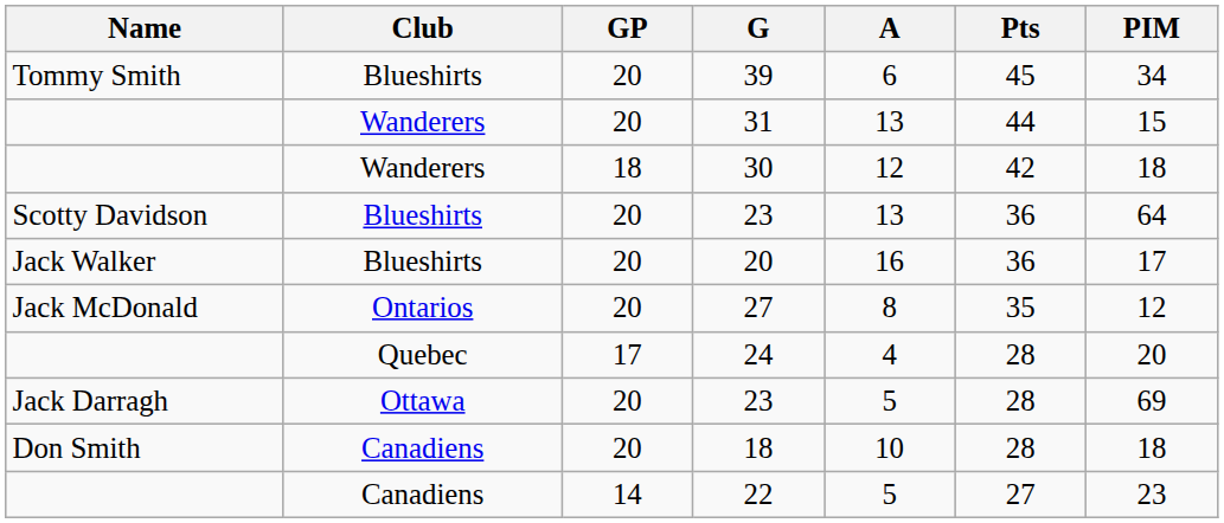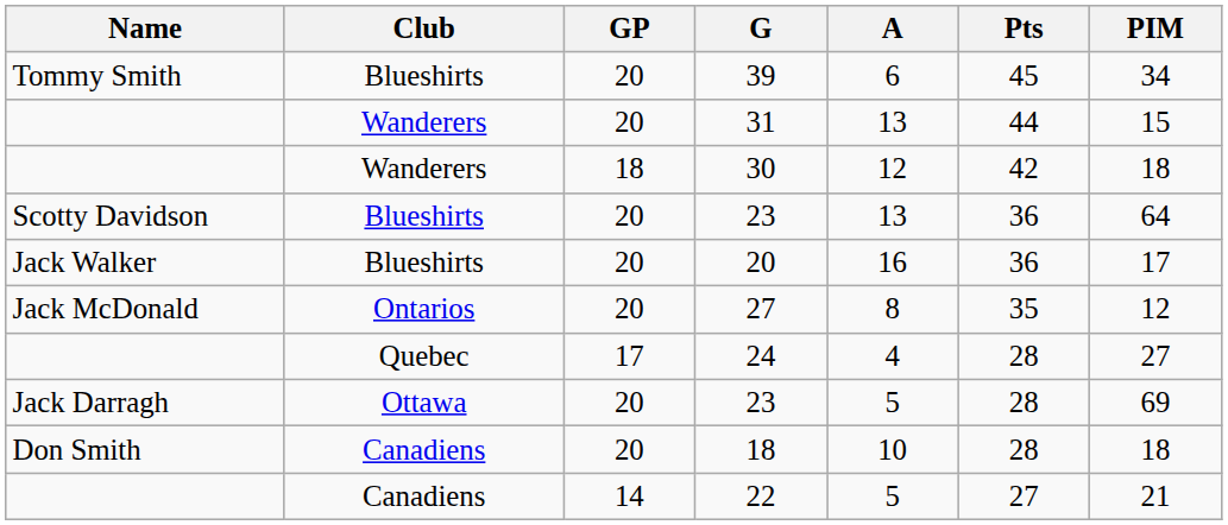24 | PIM: 20 -> 27
22 | PIM: 23 -> 21
